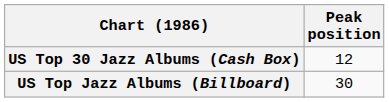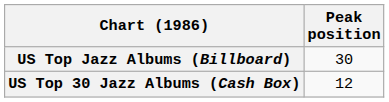rows swapped: US Top Jazz Albums (Billboard) <-> US Top 30 Jazz Albums (Cash Box)
